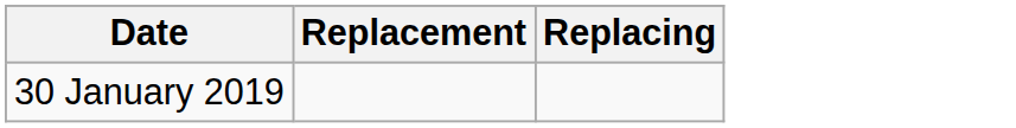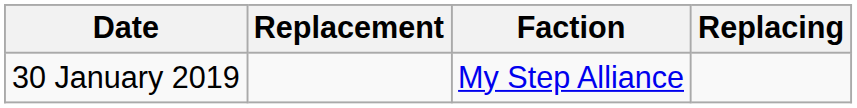+ column: Faction | My Step Alliance
